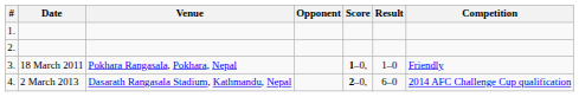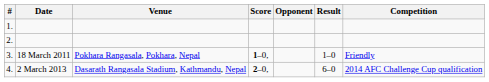columns swapped: Opponent <-> Score
